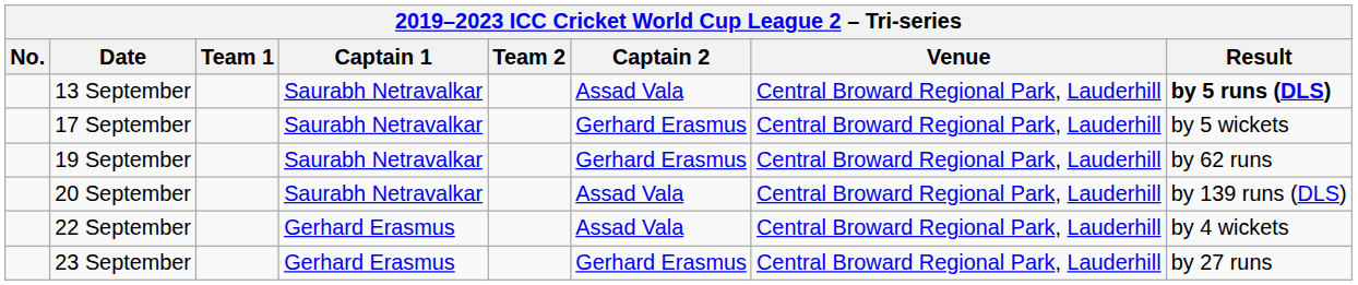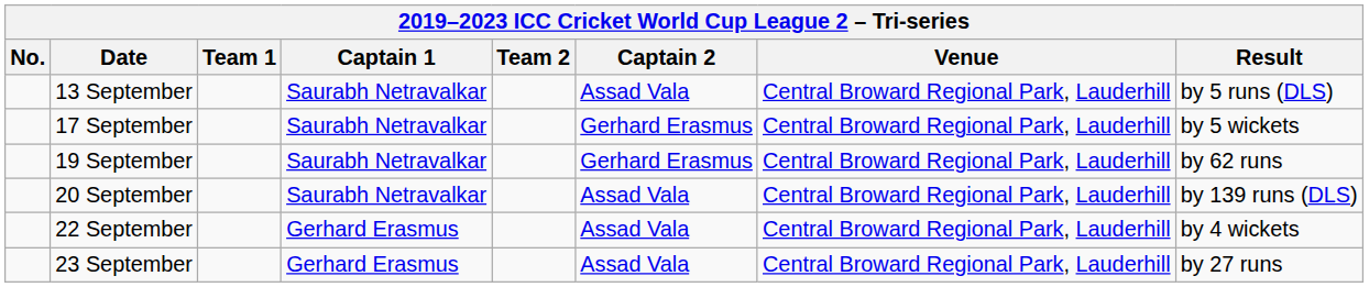13 September | Result: bold -> normal
23 September | Captain 2: Gerhard Erasmus -> Assad Vala
